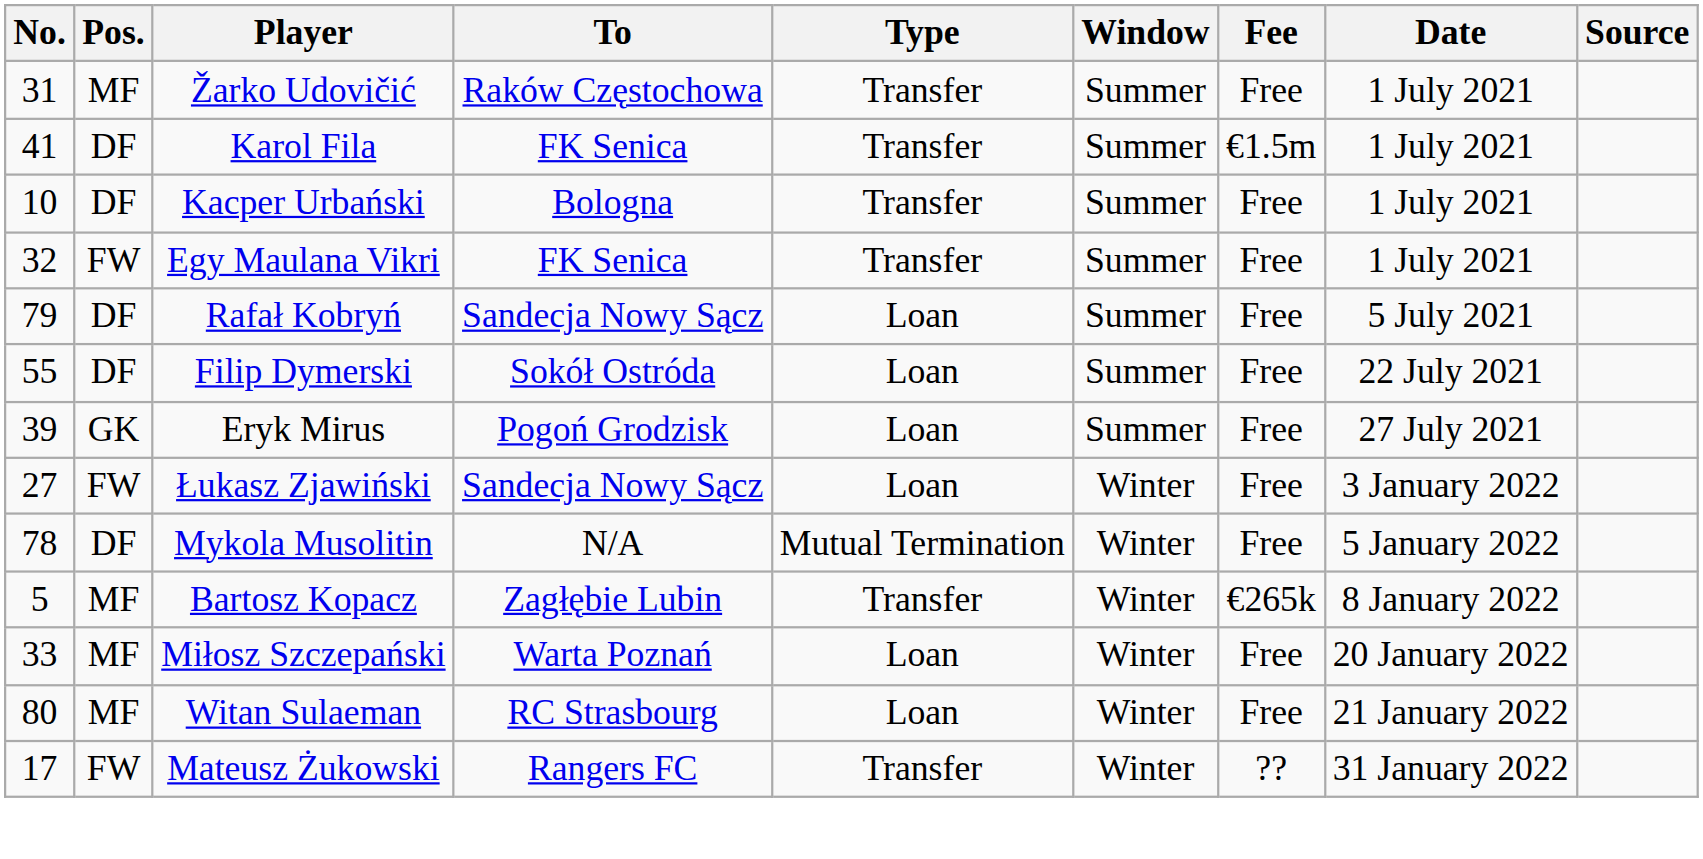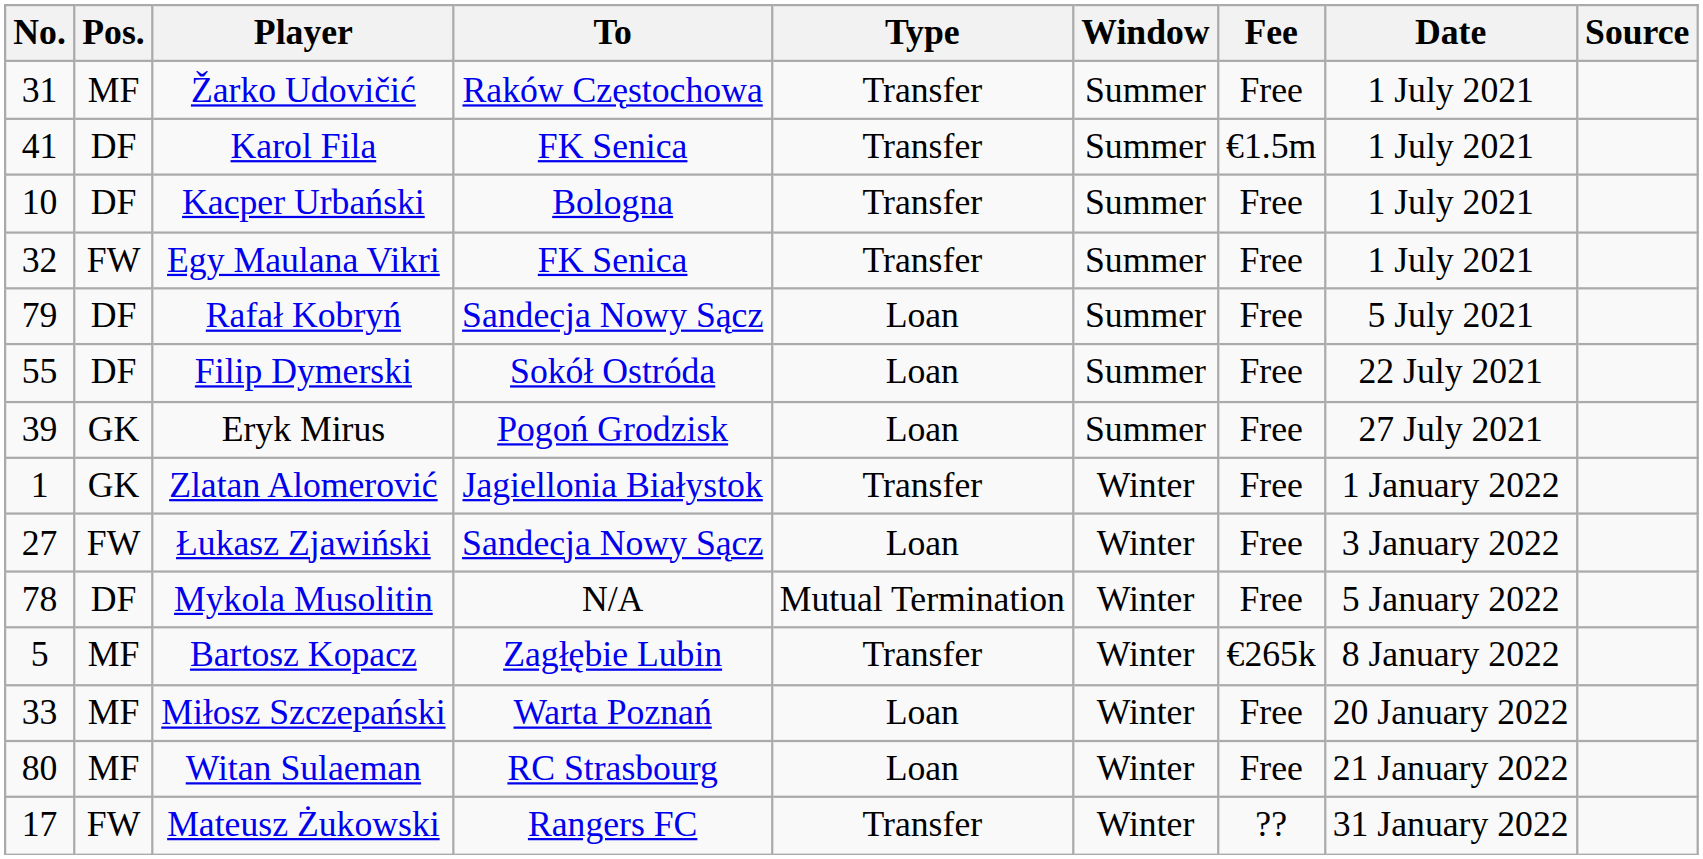+ row: 1 | GK | Zlatan Alomerović | Jagiellonia Białystok | Transfer | Winter | Free | 1 January 2022
